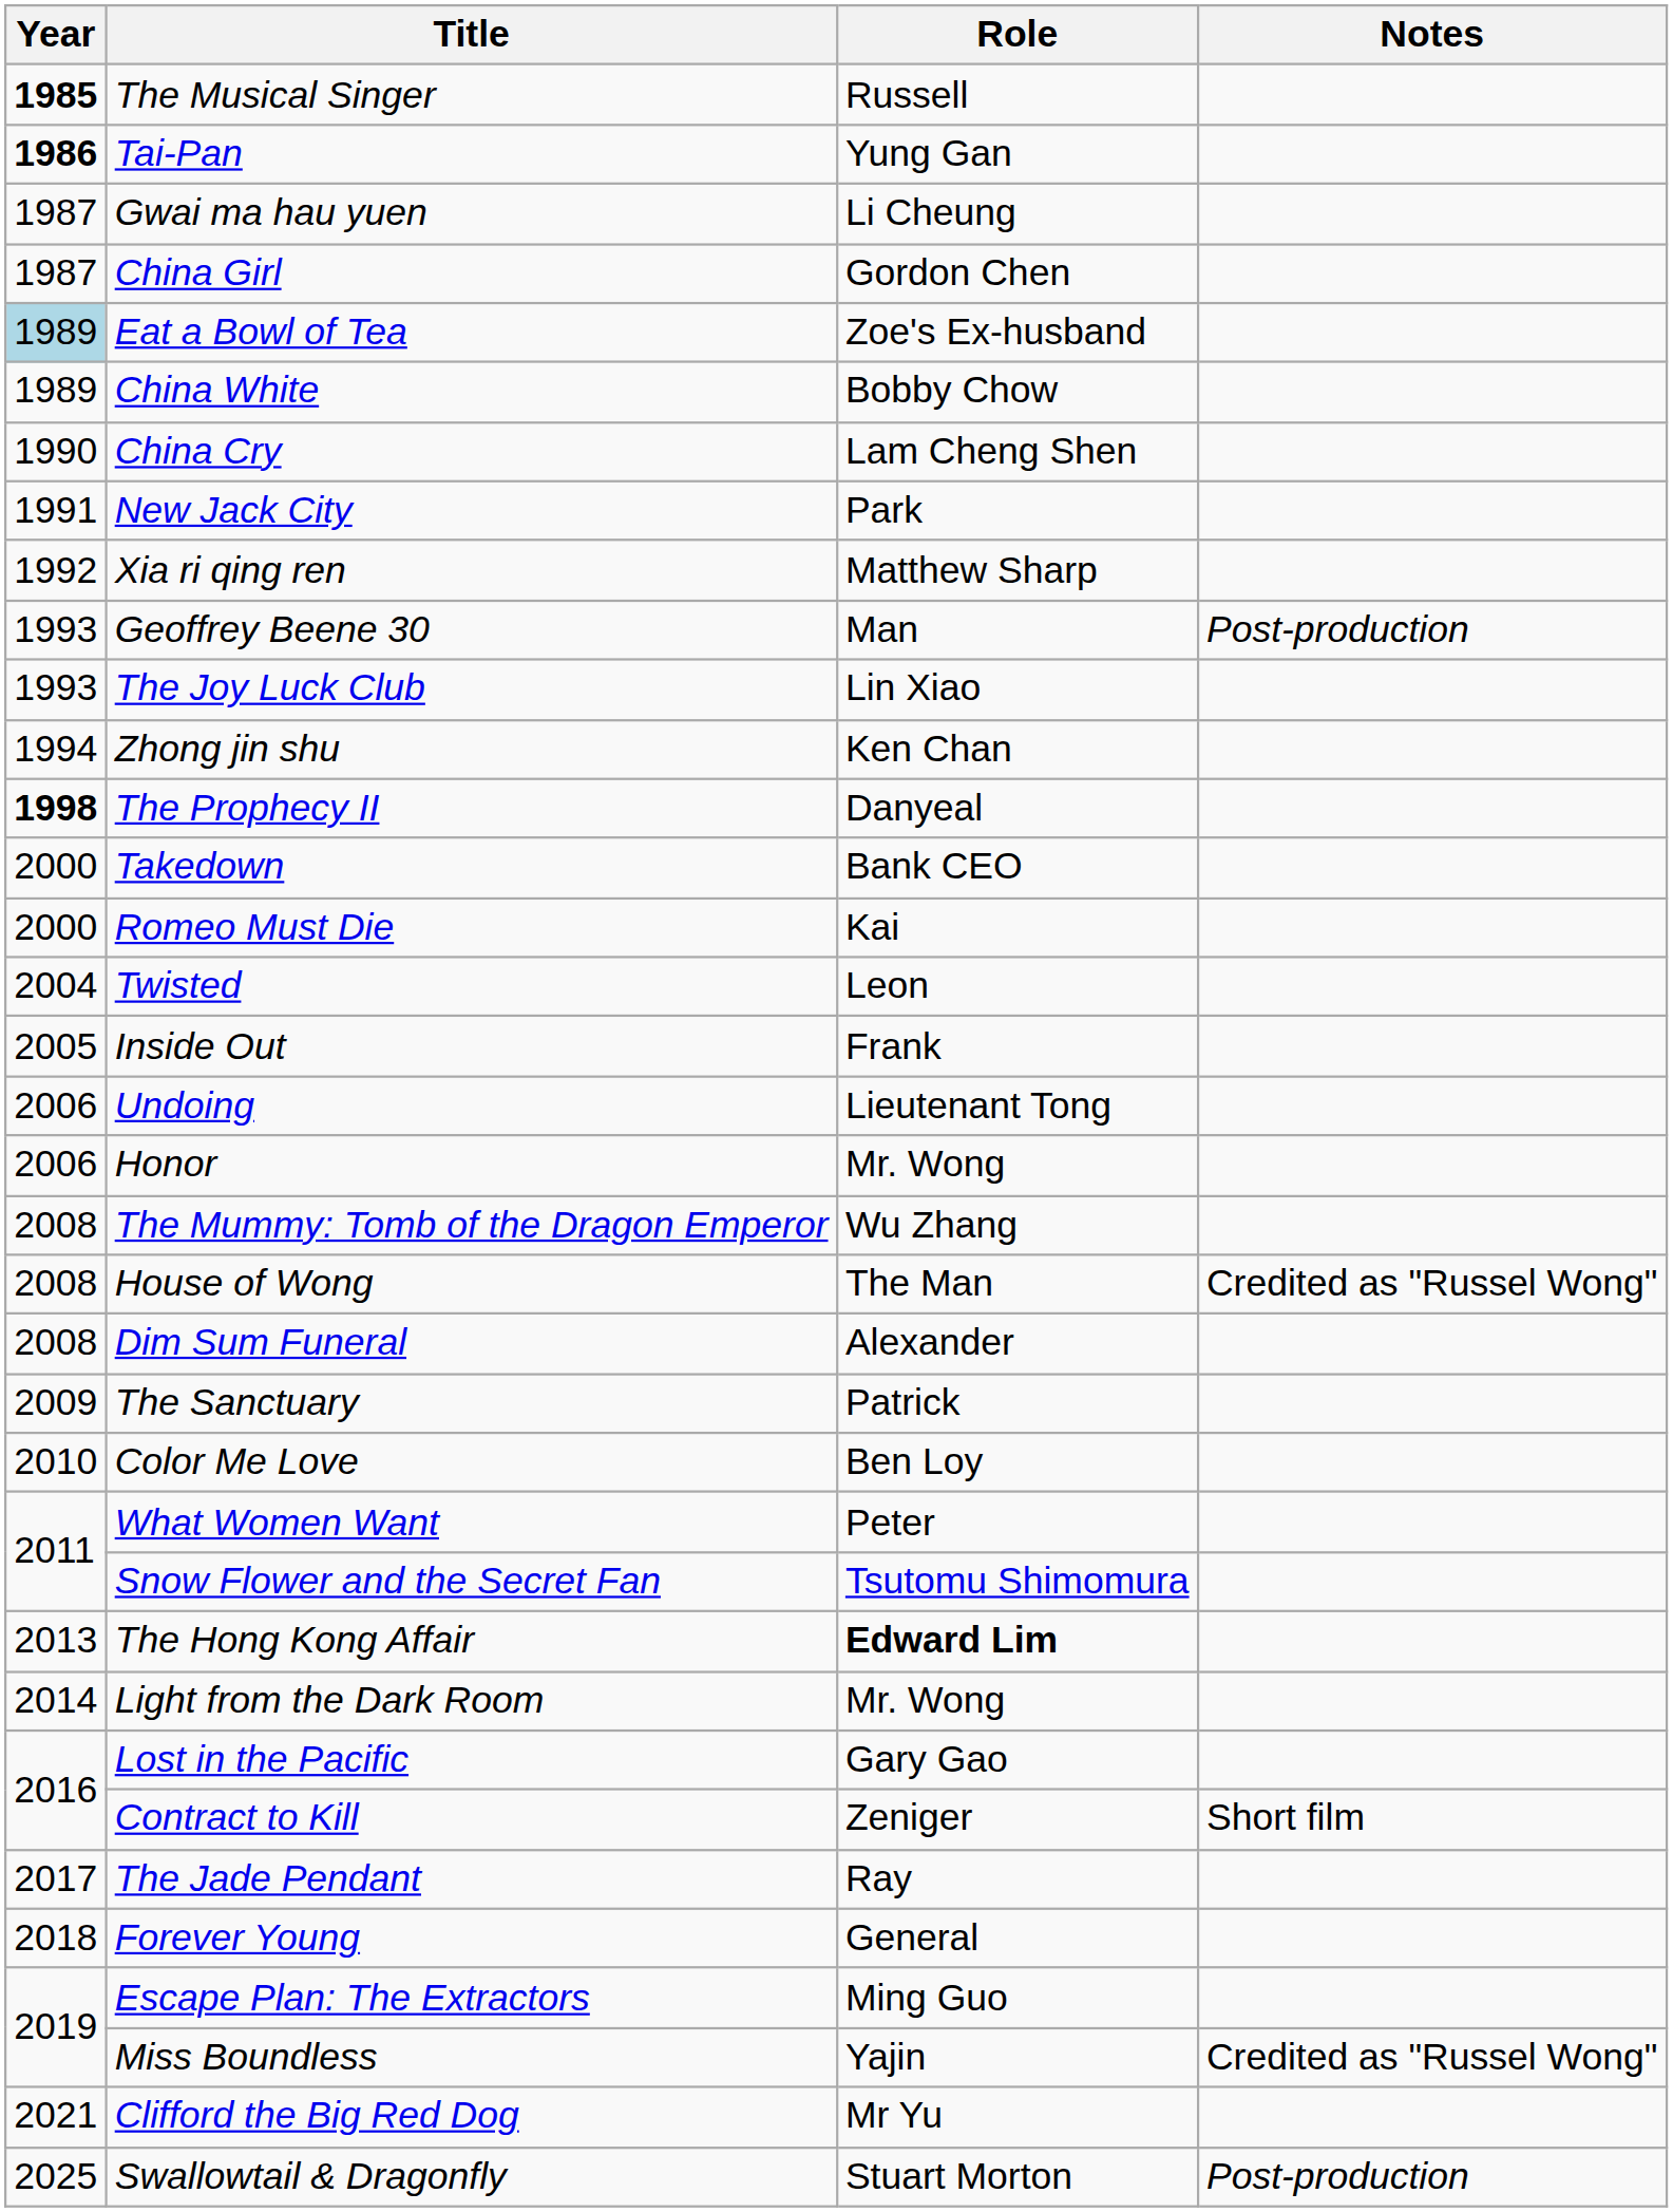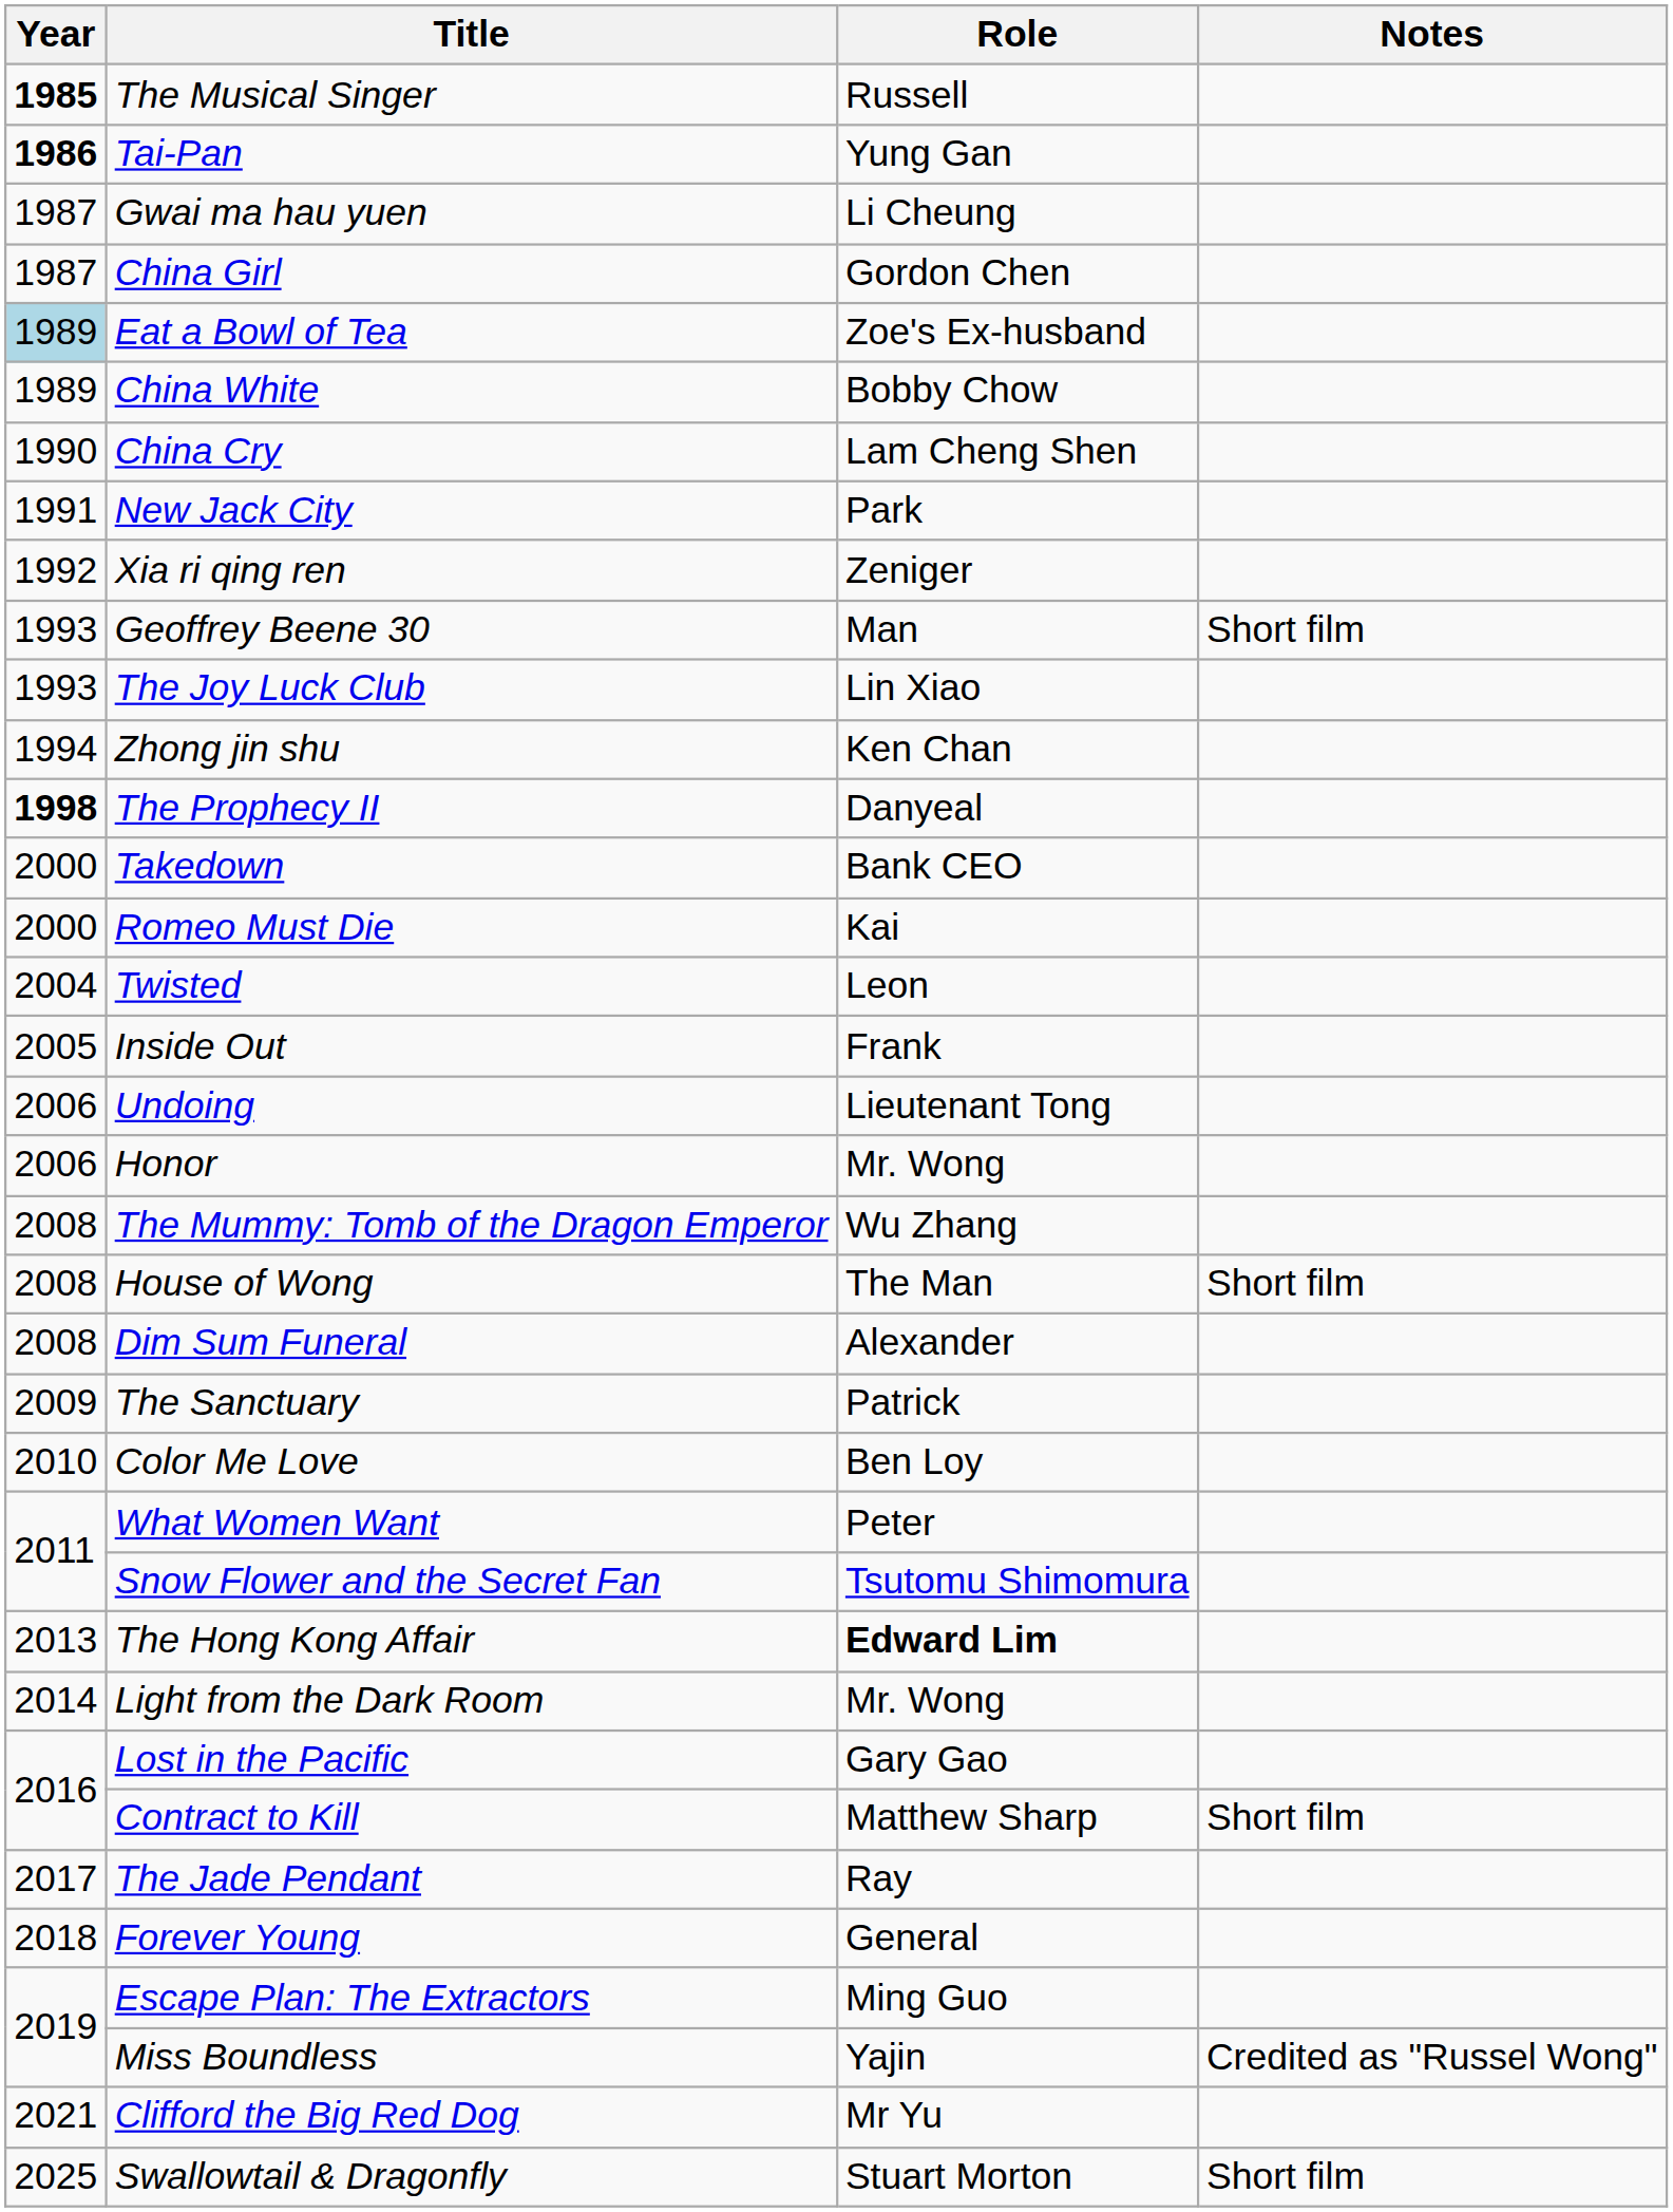Xia ri qing ren | Role: Matthew Sharp -> Zeniger
Geoffrey Beene 30 | Notes: Post-production -> Short film
House of Wong | Notes: Credited as "Russel Wong" -> Short film
Contract to Kill | Role: Zeniger -> Matthew Sharp
Swallowtail & Dragonfly | Notes: Post-production -> Short film
